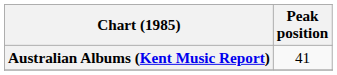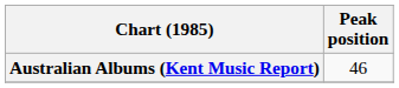Australian Albums (Kent Music Report) | Peak position: 41 -> 46
